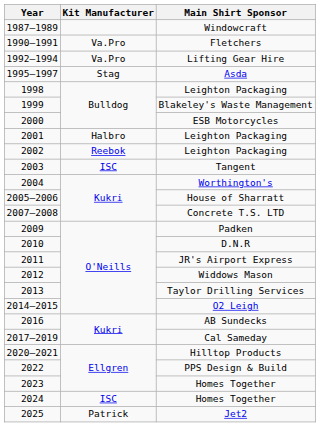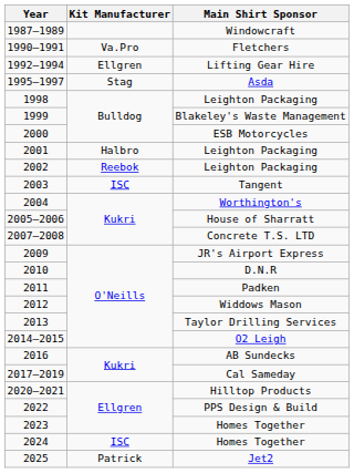1992–1994 | Kit Manufacturer: Va.Pro -> Ellgren
2009 | Main Shirt Sponsor: Padken -> JR's Airport Express
2011 | Main Shirt Sponsor: JR's Airport Express -> Padken
